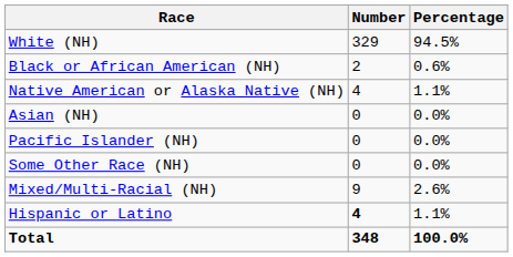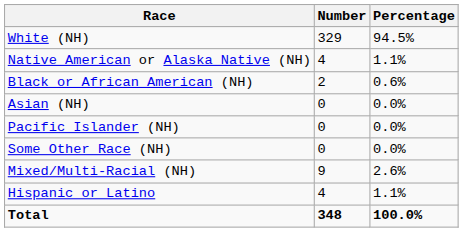rows swapped: Black or African American (NH) <-> Native American or Alaska Native (NH)
Hispanic or Latino | Number: bold -> normal
